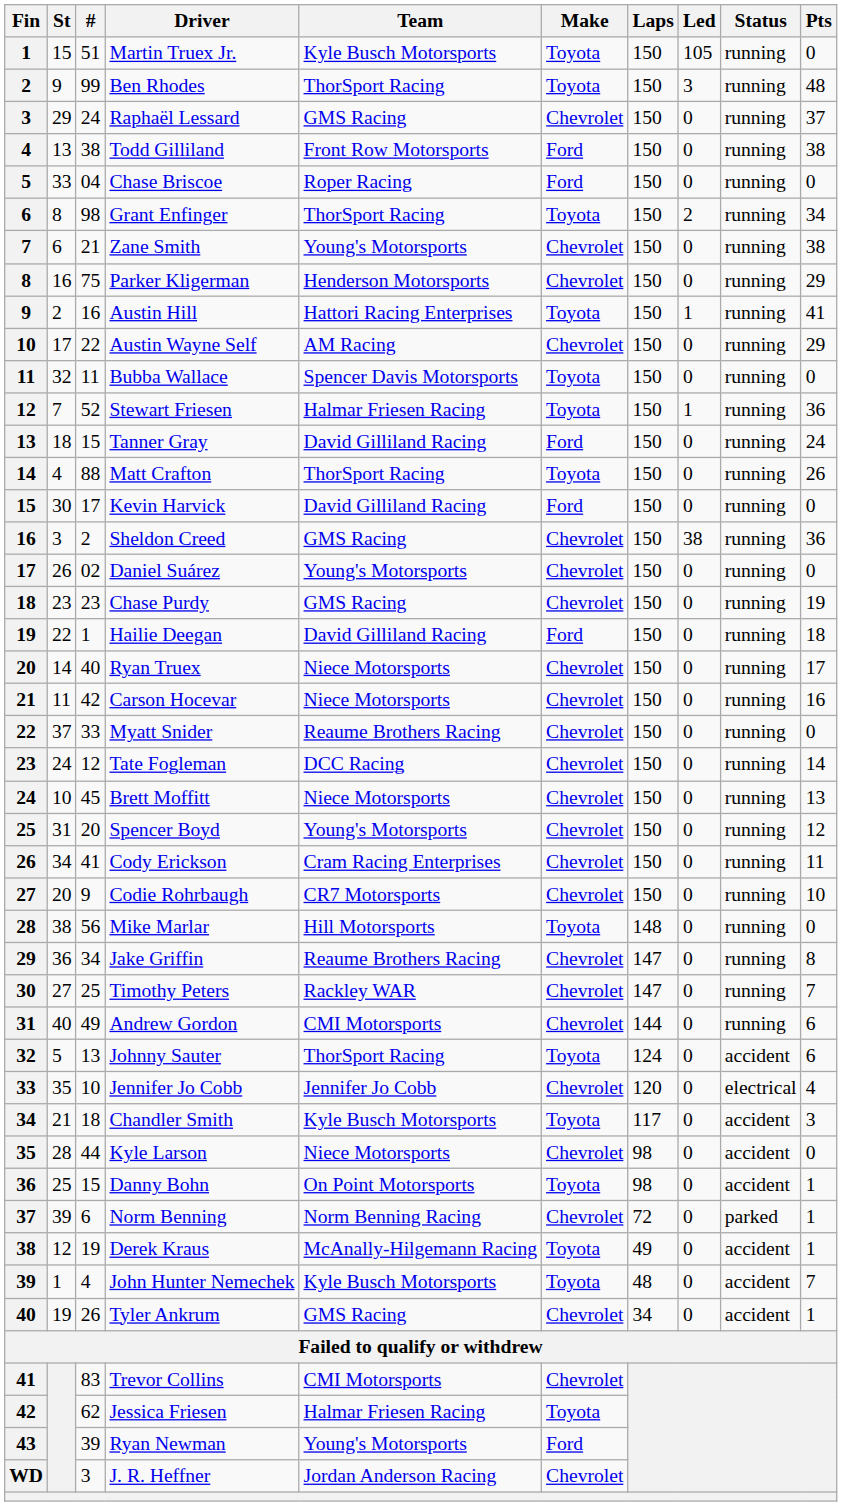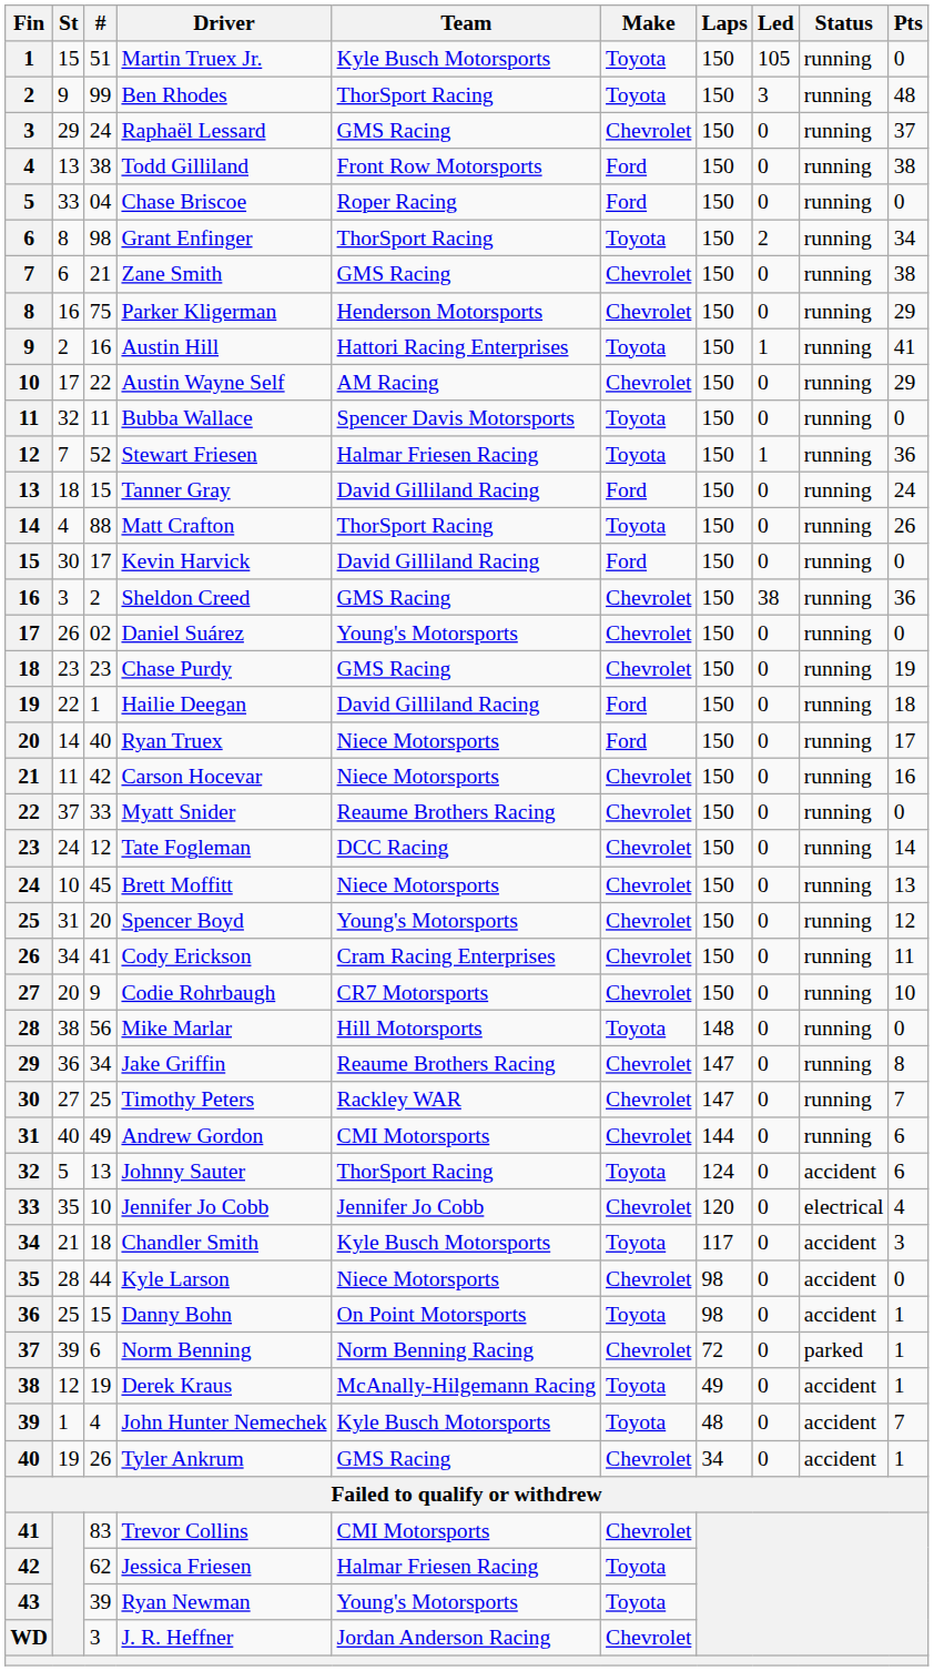Zane Smith | Team: Young's Motorsports -> GMS Racing
Ryan Truex | Make: Chevrolet -> Ford
Ryan Newman | Make: Ford -> Toyota
